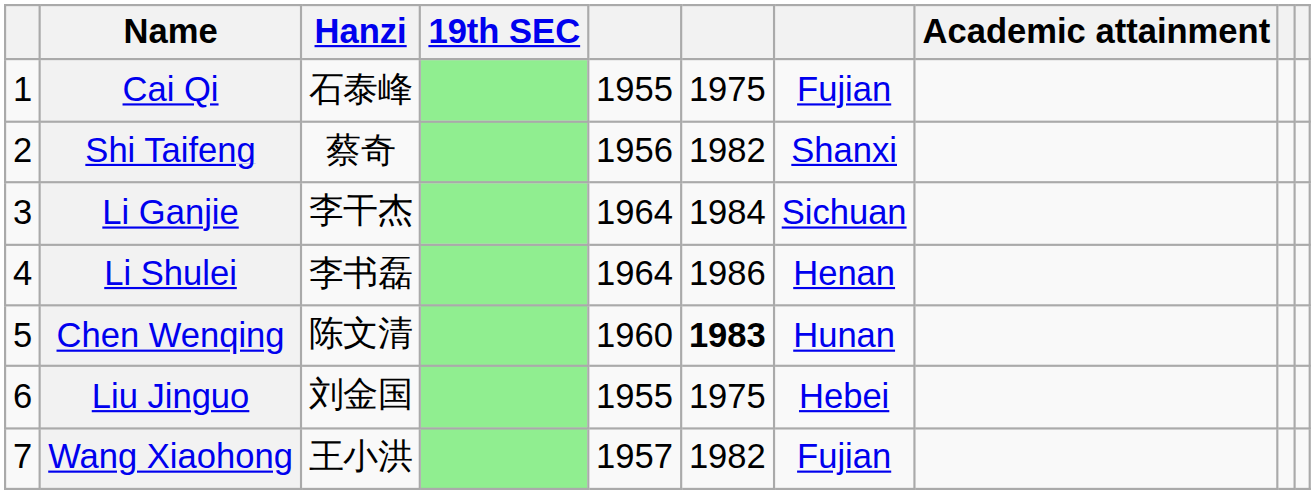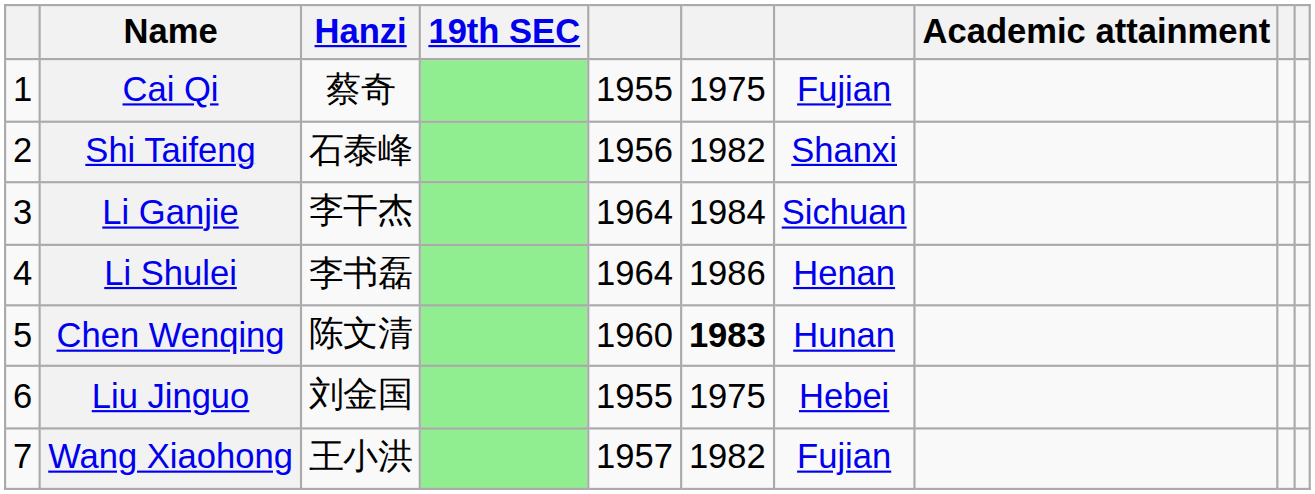Cai Qi | Hanzi: 石泰峰 -> 蔡奇
Shi Taifeng | Hanzi: 蔡奇 -> 石泰峰
